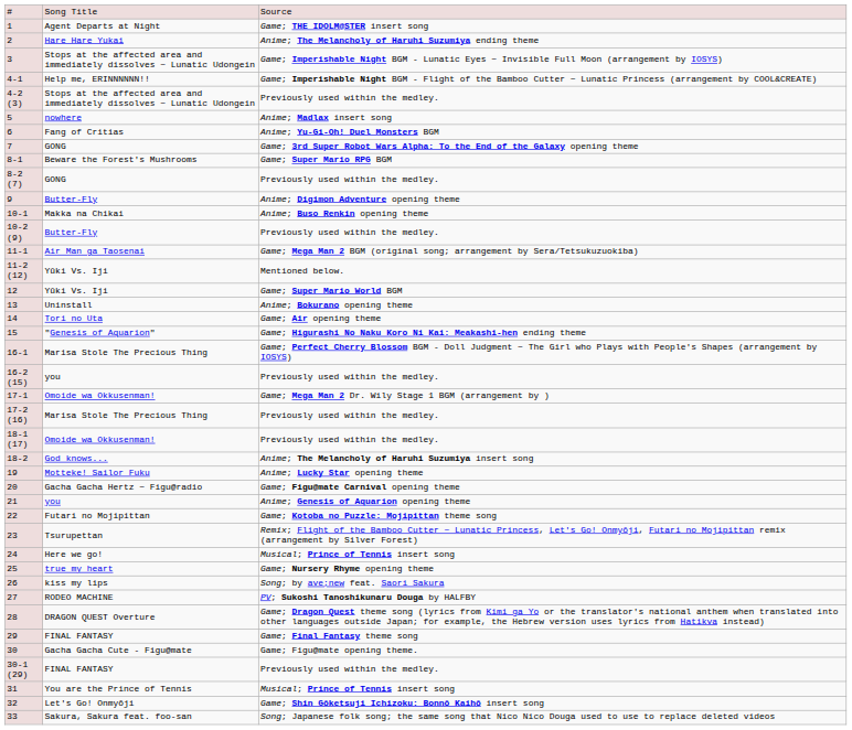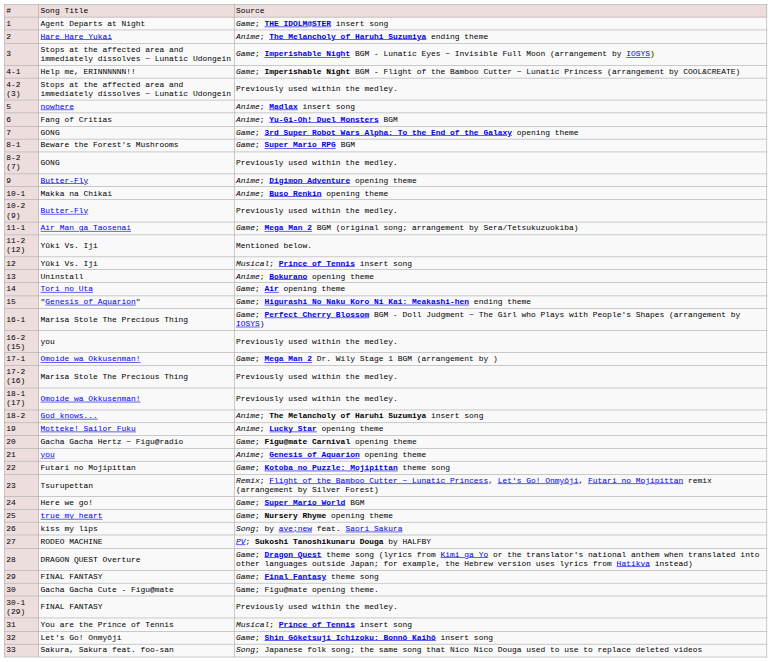12 | column 3: Game; Super Mario World BGM -> Musical; Prince of Tennis insert song
24 | column 3: Musical; Prince of Tennis insert song -> Game; Super Mario World BGM
